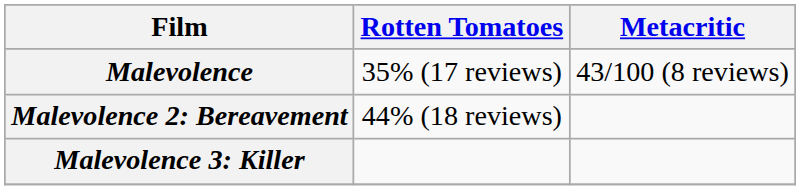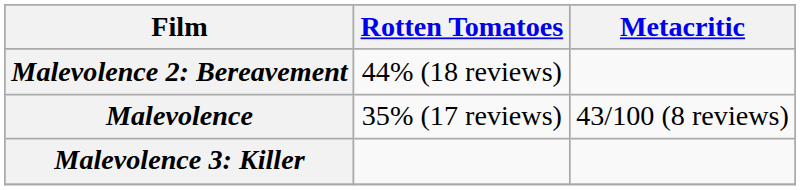rows swapped: Malevolence <-> Malevolence 2: Bereavement
